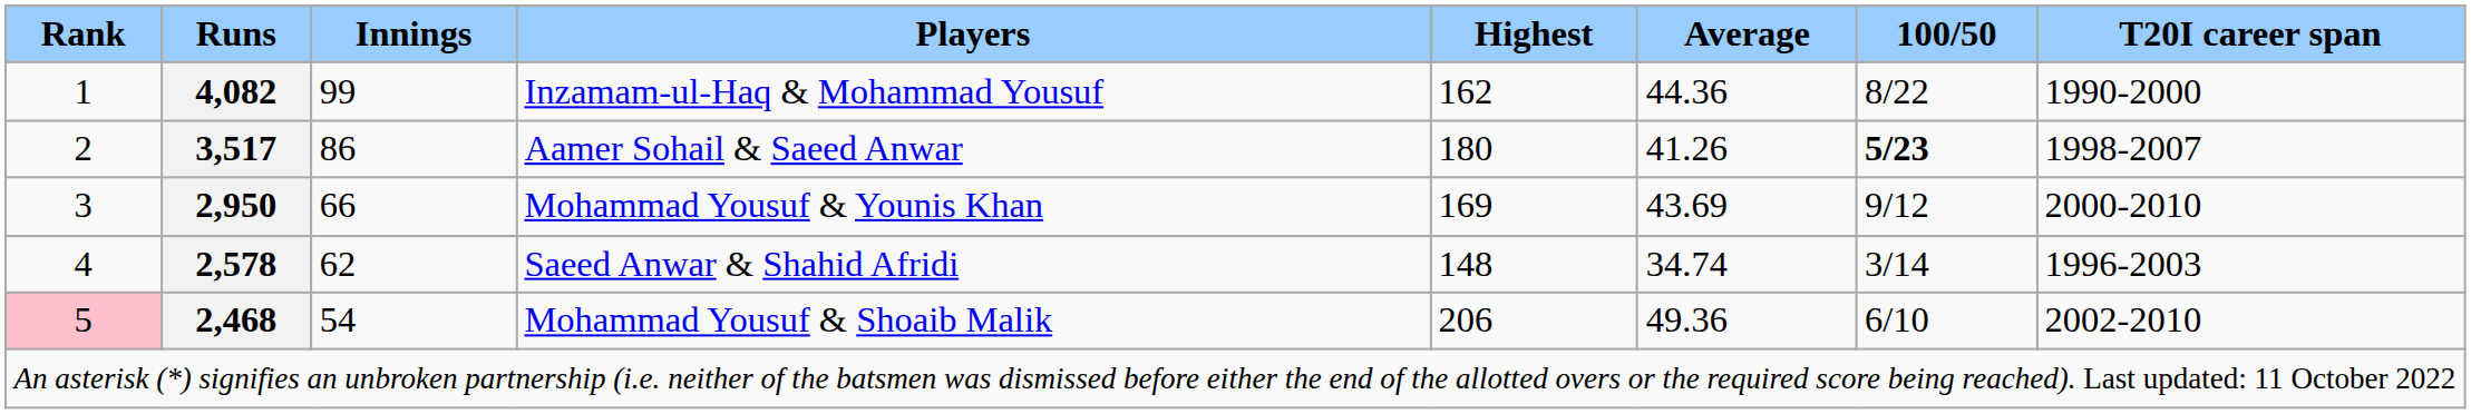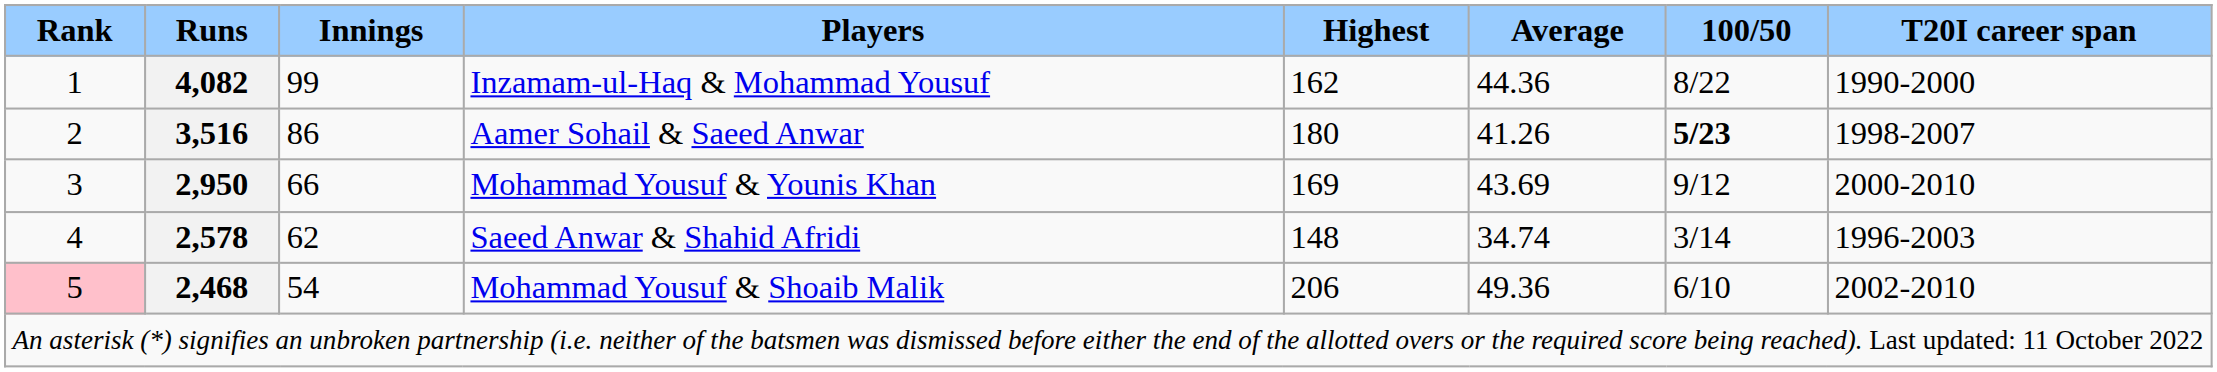Aamer Sohail & Saeed Anwar | Runs: 3,517 -> 3,516
